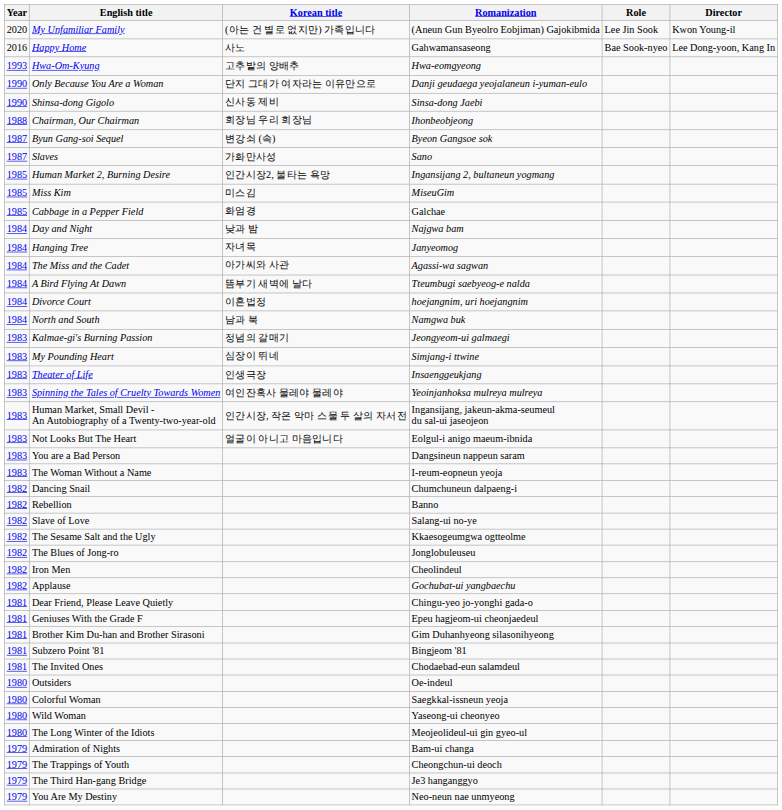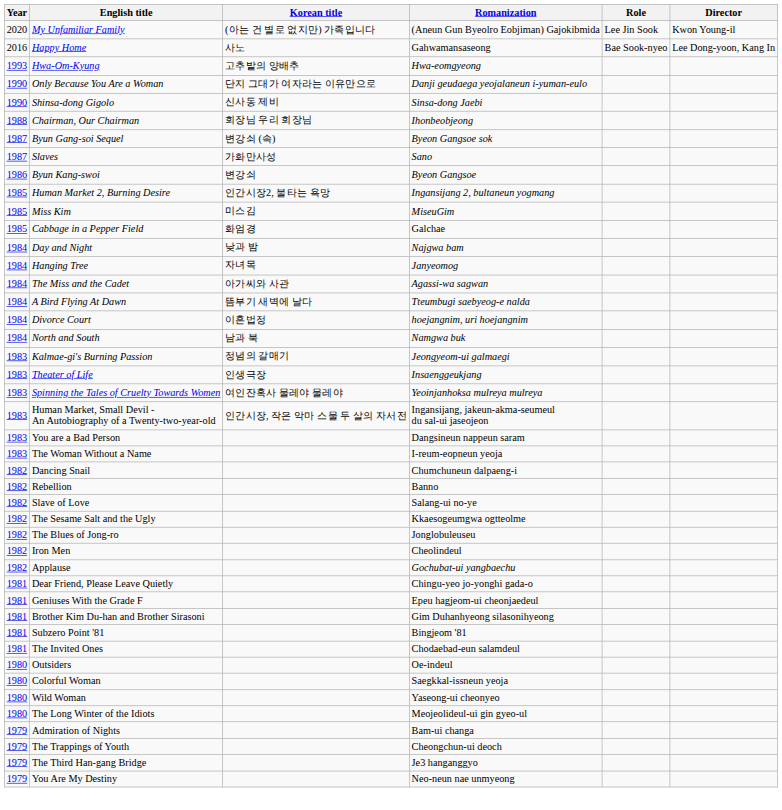+ row: 1986 | Byun Kang-swoi | 변강쇠 | Byeon Gangsoe
- row: 1983 | My Pounding Heart | 심장이 뛰네 | Simjang-i ttwine
- row: 1983 | Not Looks But The Heart | 얼굴이 아니고 마음입니다 | Eolgul-i anigo maeum-ibnida
